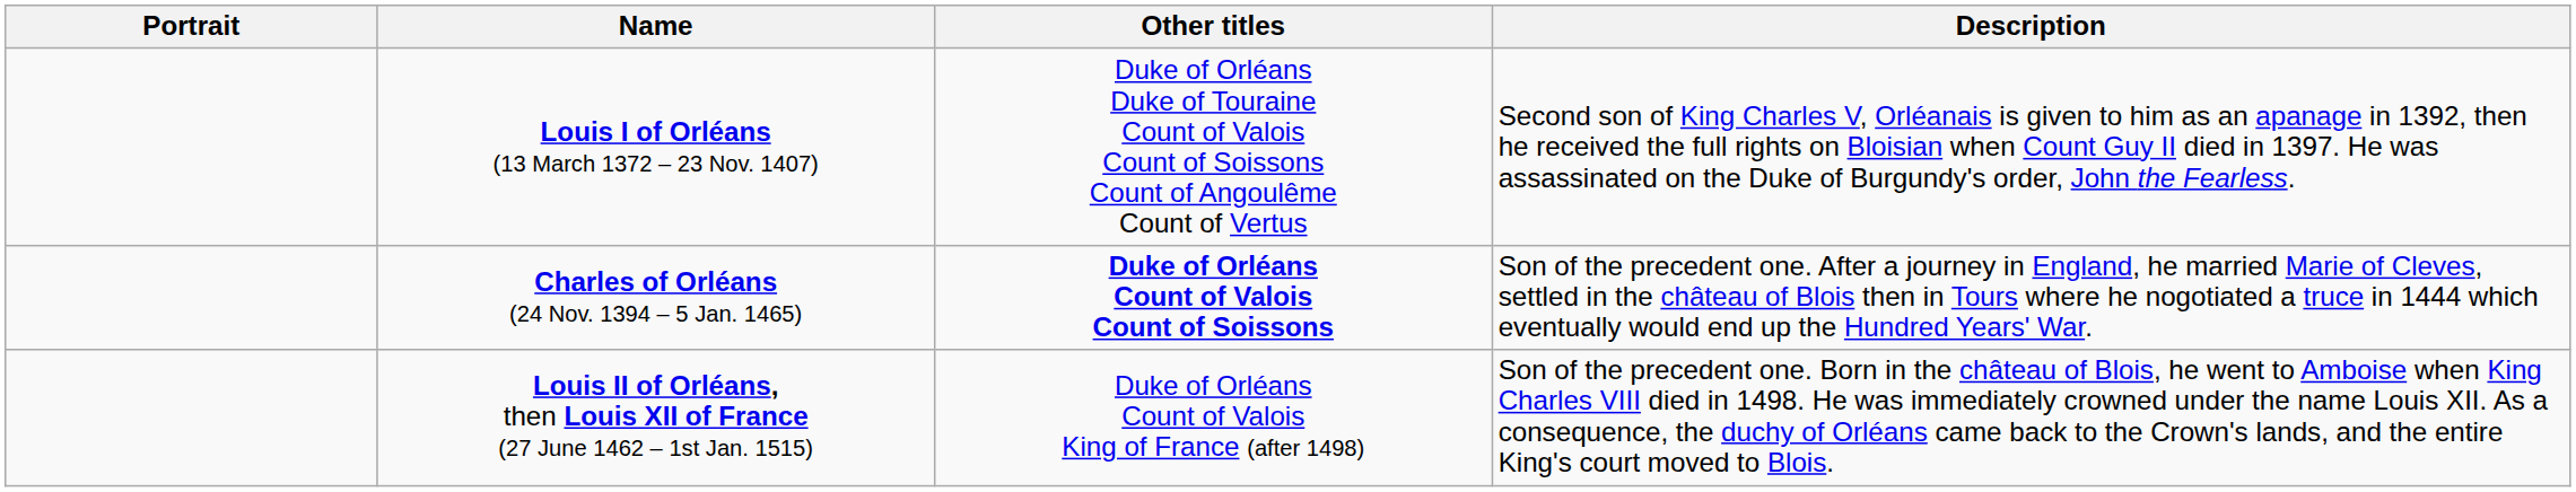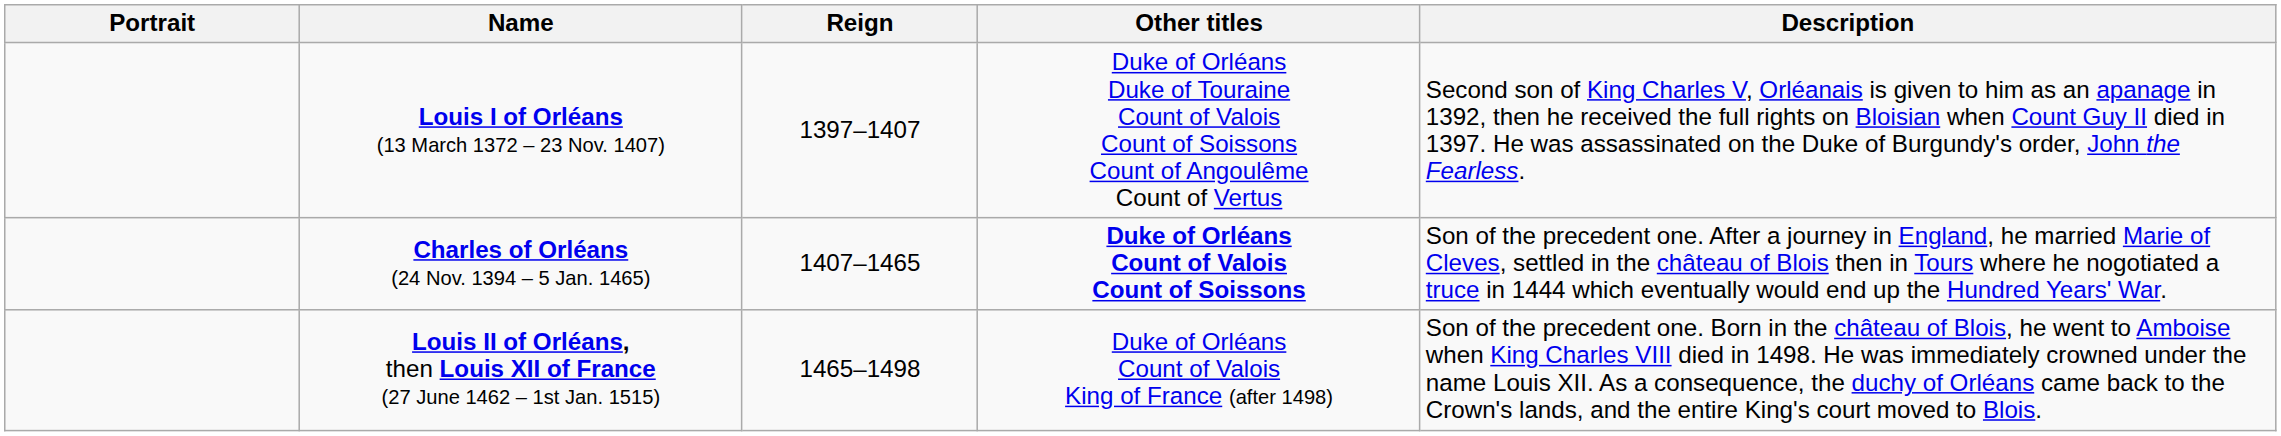+ column: Reign | 1397–1407 | 1407–1465 | 1465–1498
